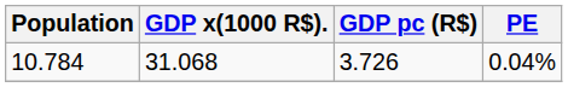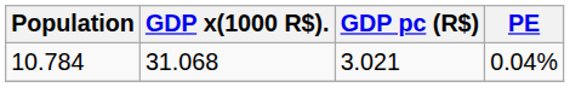10.784 | GDP pc (R$): 3.726 -> 3.021
